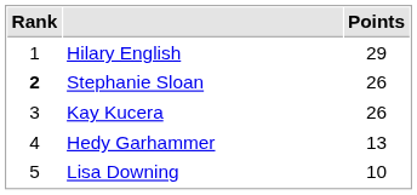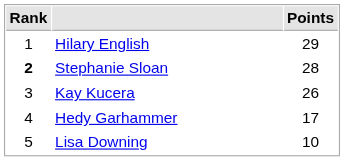Stephanie Sloan | Points: 26 -> 28
Hedy Garhammer | Points: 13 -> 17
